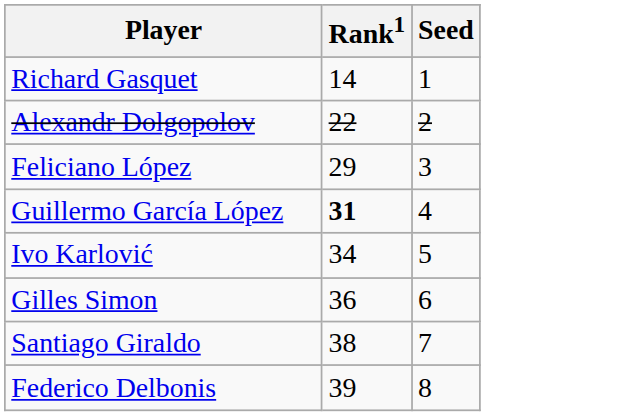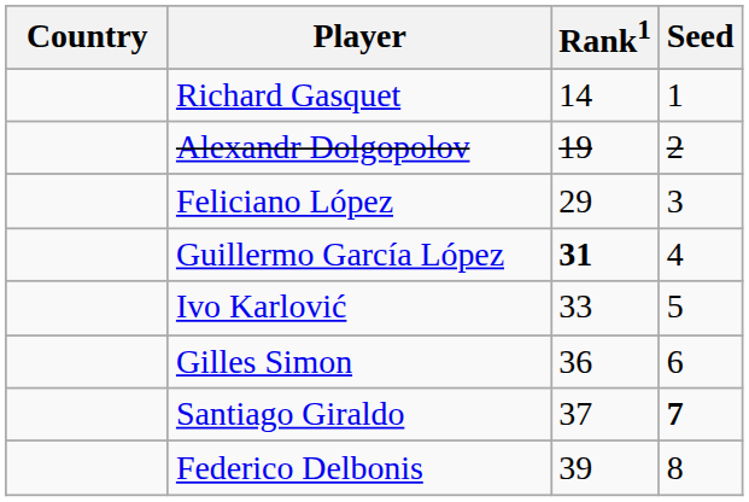+ column: Country
Alexandr Dolgopolov | Rank1: 22 -> 19
Ivo Karlović | Rank1: 34 -> 33
Santiago Giraldo | Rank1: 38 -> 37
Santiago Giraldo | Seed: normal -> bold
